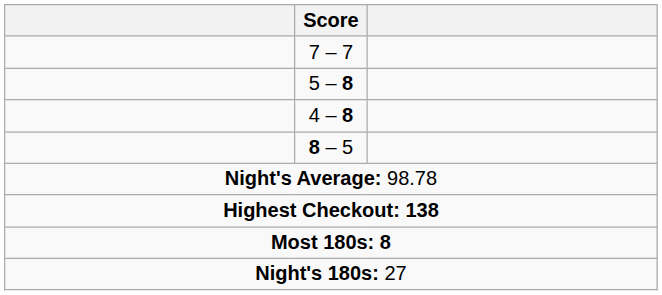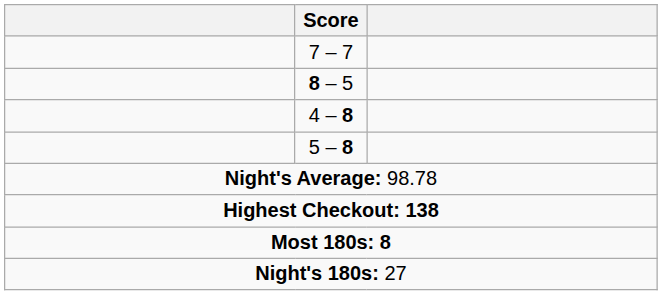rows swapped: 5 – 8 <-> 8 – 5
